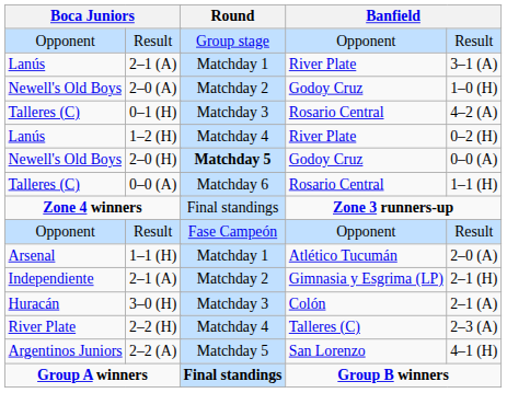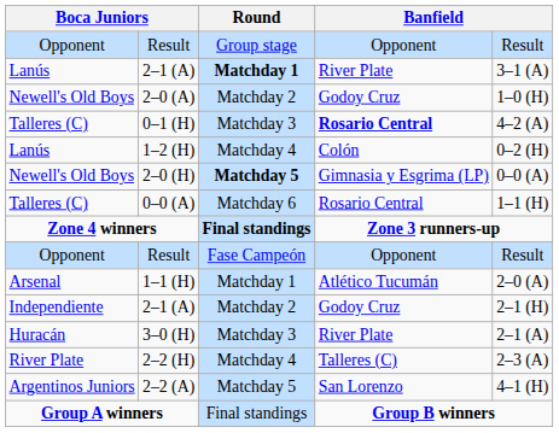Lanús / 2–1 (A) | Round: normal -> bold
0–1 (H) | column 6: normal -> bold
1–2 (H) | column 6: River Plate -> Colón
2–0 (H) | column 6: Godoy Cruz -> Gimnasia y Esgrima (LP)
Zone 4 winners | Round: normal -> bold
Independiente / 2–1 (A) | column 6: Gimnasia y Esgrima (LP) -> Godoy Cruz
3–0 (H) | column 6: Colón -> River Plate
Group A winners | Round: bold -> normal
